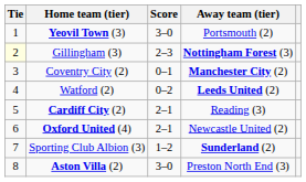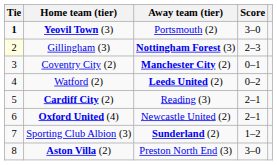columns swapped: Score <-> Away team (tier)
Yeovil Town (3) | Tie: normal -> bold
